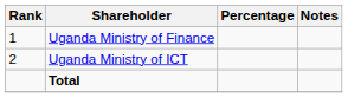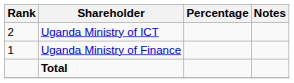rows swapped: Uganda Ministry of Finance <-> Uganda Ministry of ICT
